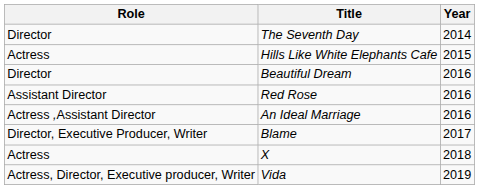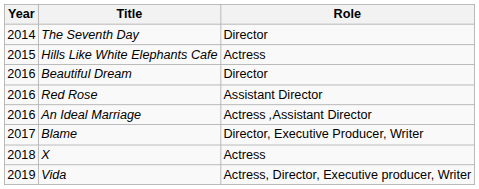columns swapped: Year <-> Role
